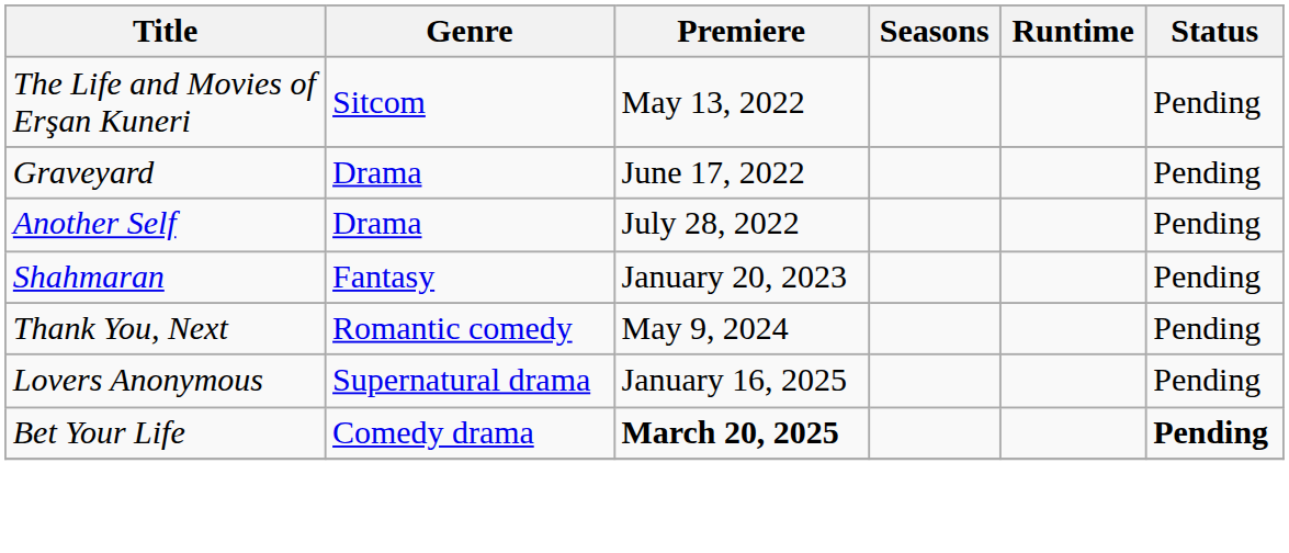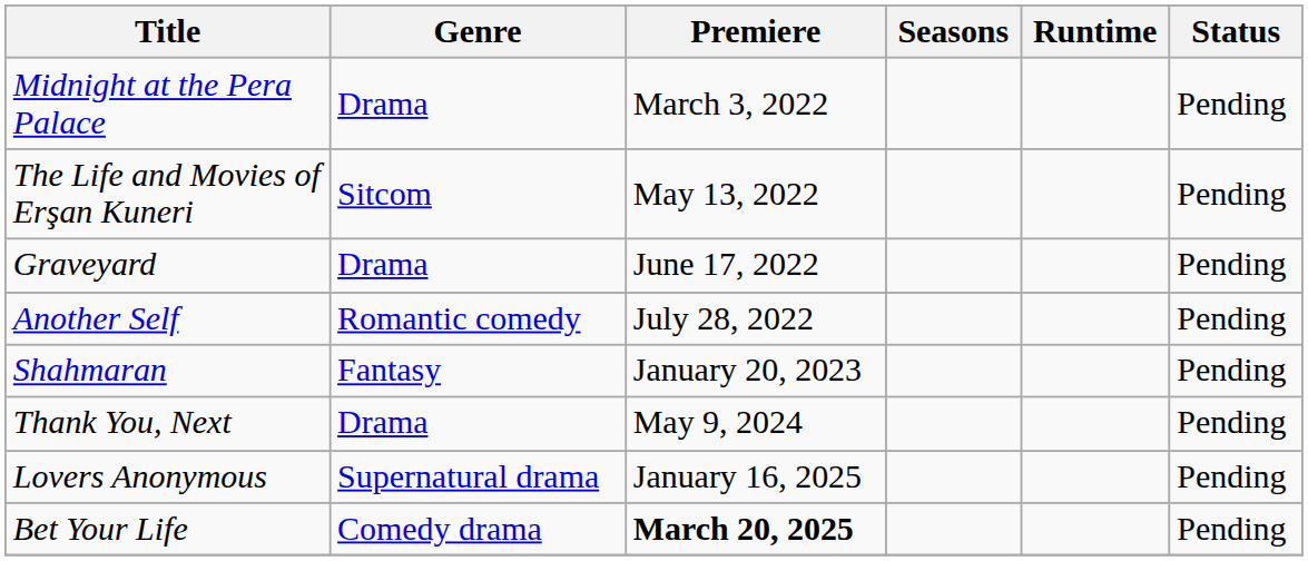+ row: Midnight at the Pera Palace | Drama | March 3, 2022 | Pending
Another Self | Genre: Drama -> Romantic comedy
Thank You, Next | Genre: Romantic comedy -> Drama
Bet Your Life | Status: bold -> normal
